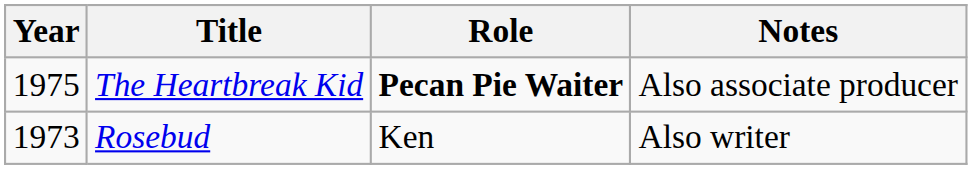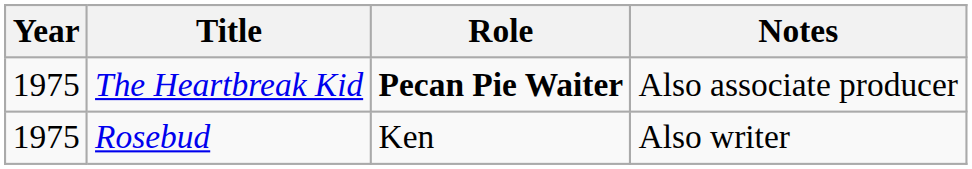Rosebud | Year: 1973 -> 1975
